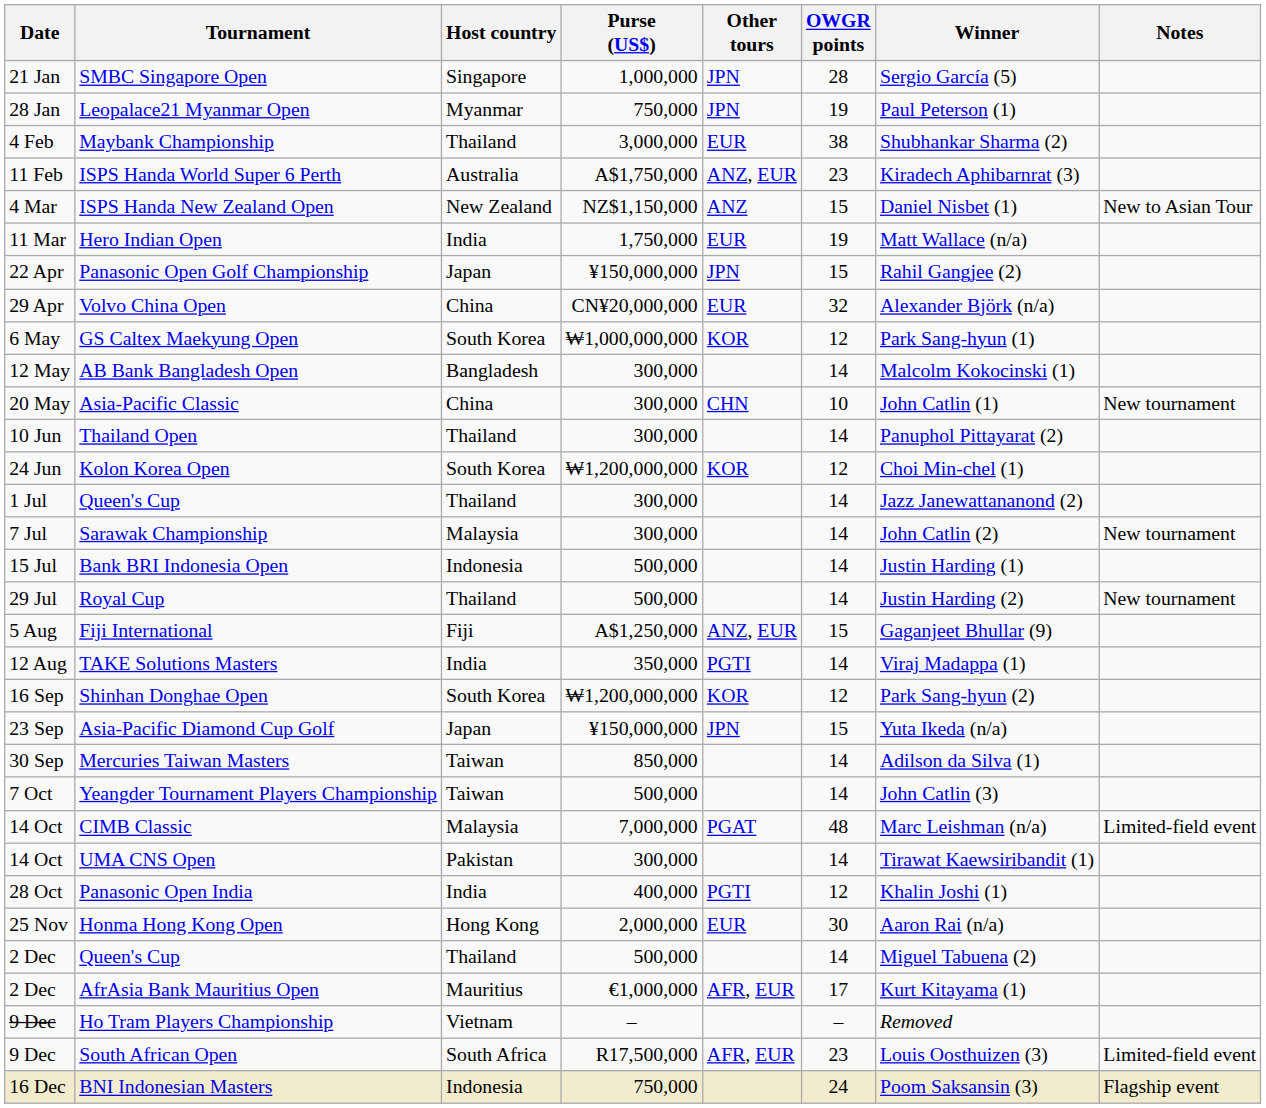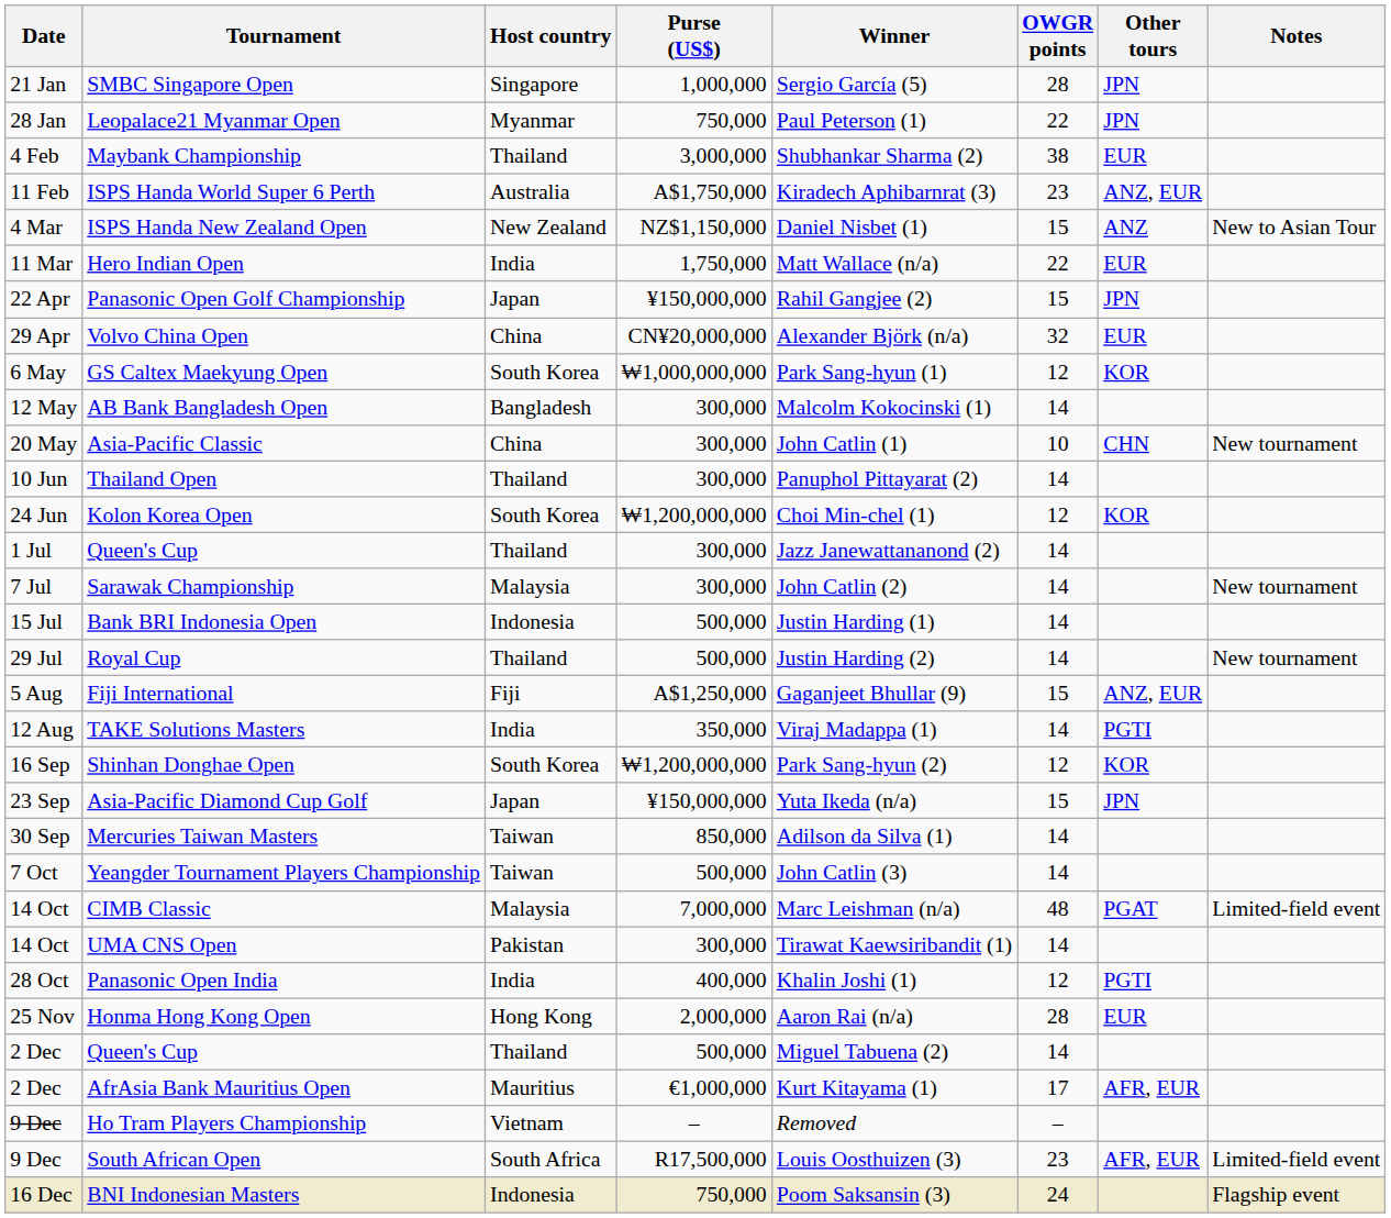columns swapped: Winner <-> Other tours
Leopalace21 Myanmar Open | OWGR points: 19 -> 22
Hero Indian Open | OWGR points: 19 -> 22
Honma Hong Kong Open | OWGR points: 30 -> 28
